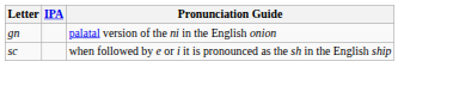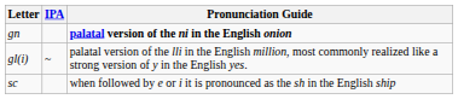gn | Pronunciation Guide: normal -> bold
+ row: gl(i) | ~ | palatal version of the lli in the English million, most commonly realized like a strong version of y in the English yes.
